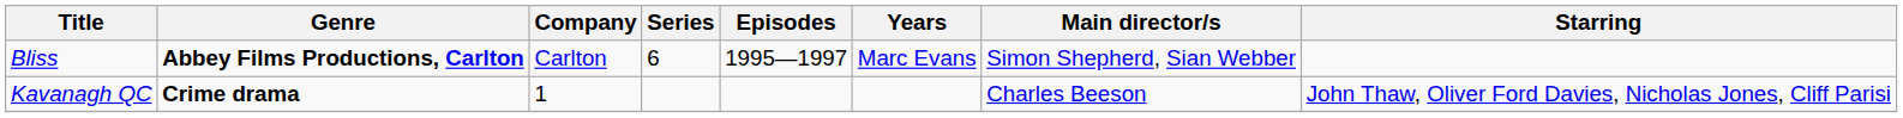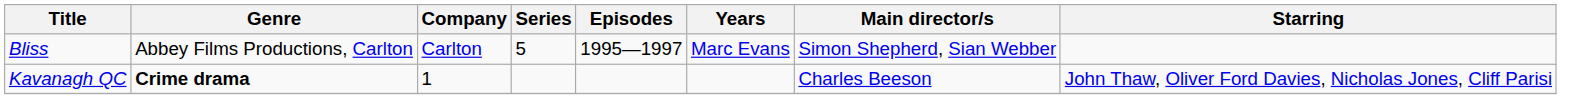Bliss | Genre: bold -> normal
Bliss | Series: 6 -> 5
